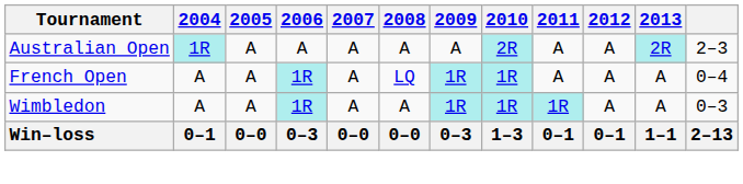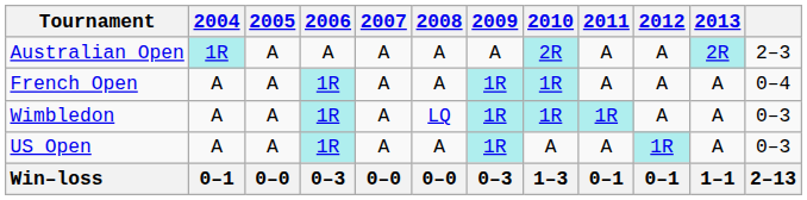French Open | 2008: LQ -> A
Wimbledon | 2008: A -> LQ
+ row: US Open | A | A | 1R | A | A | 1R | A | A | 1R | A | 0–3
